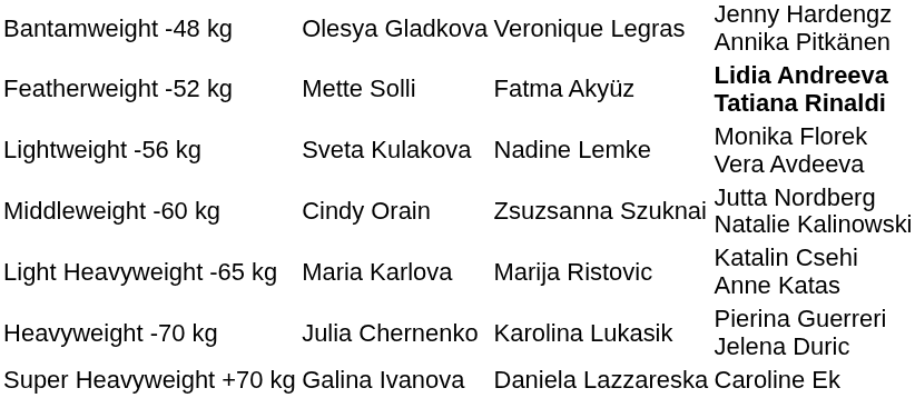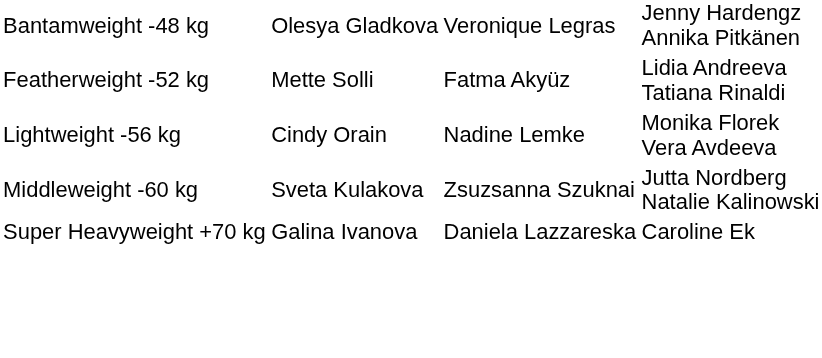Featherweight -52 kg | column 4: bold -> normal
Lightweight -56 kg | column 2: Sveta Kulakova -> Cindy Orain
Middleweight -60 kg | column 2: Cindy Orain -> Sveta Kulakova
- row: Light Heavyweight -65 kg | Maria Karlova | Marija Ristovic | Katalin Csehi Anne Katas
- row: Heavyweight -70 kg | Julia Chernenko | Karolina Lukasik | Pierina Guerreri Jelena Duric
